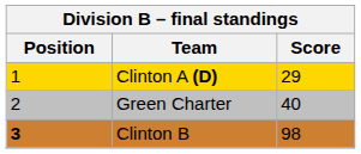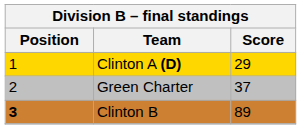Green Charter | Score: 40 -> 37
Clinton B | Score: 98 -> 89
